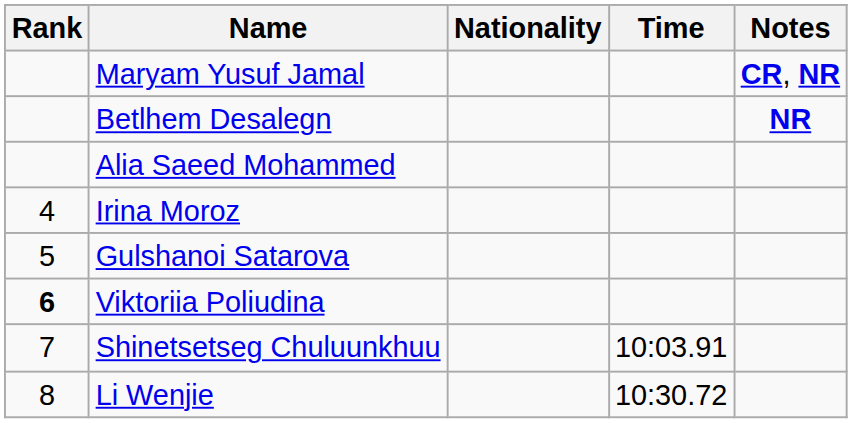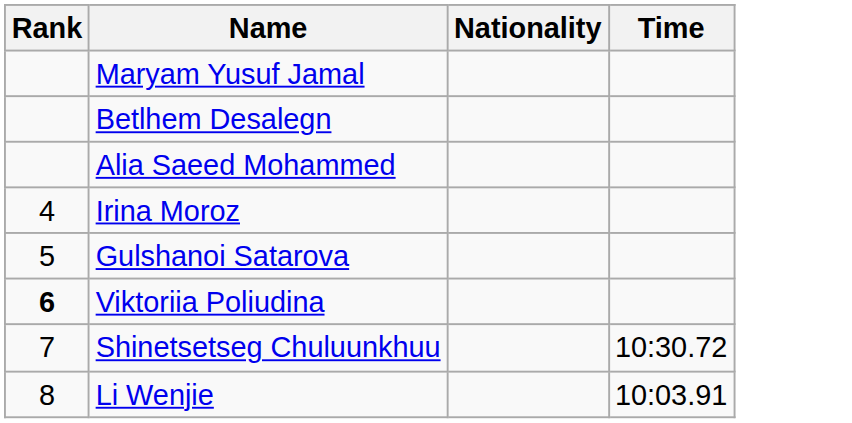- column: Notes | CR, NR | NR
Shinetsetseg Chuluunkhuu | Time: 10:03.91 -> 10:30.72
Li Wenjie | Time: 10:30.72 -> 10:03.91
